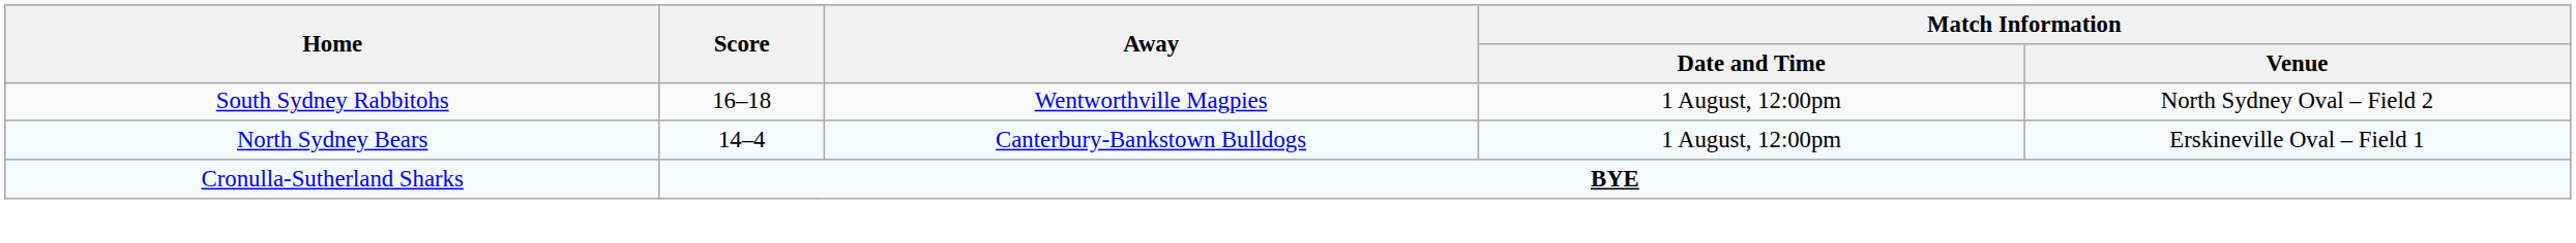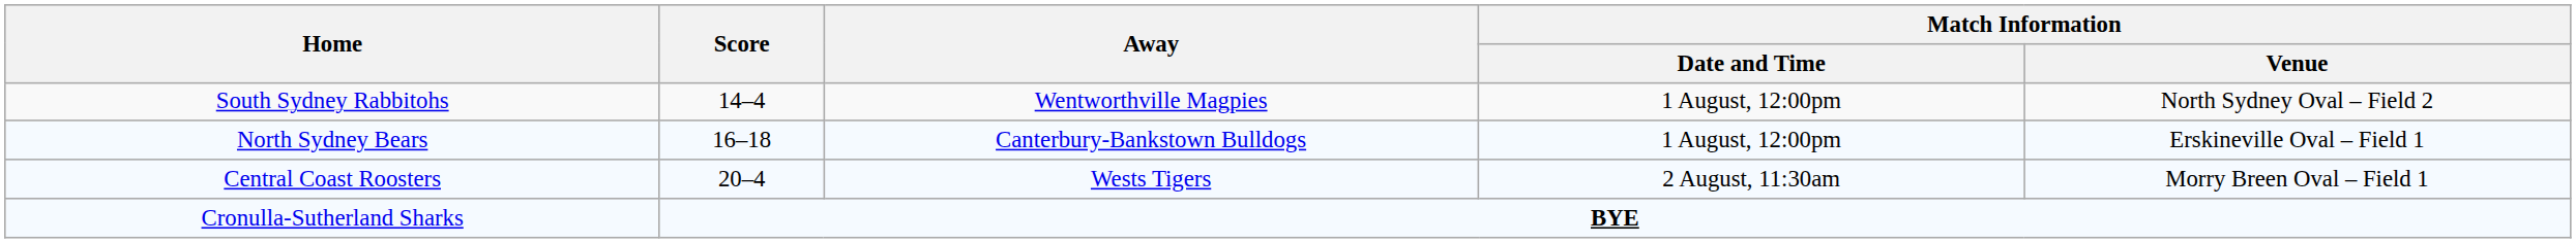South Sydney Rabbitohs | Score: 16–18 -> 14–4
North Sydney Bears | Score: 14–4 -> 16–18
+ row: Central Coast Roosters | 20–4 | Wests Tigers | 2 August, 11:30am | Morry Breen Oval – Field 1
